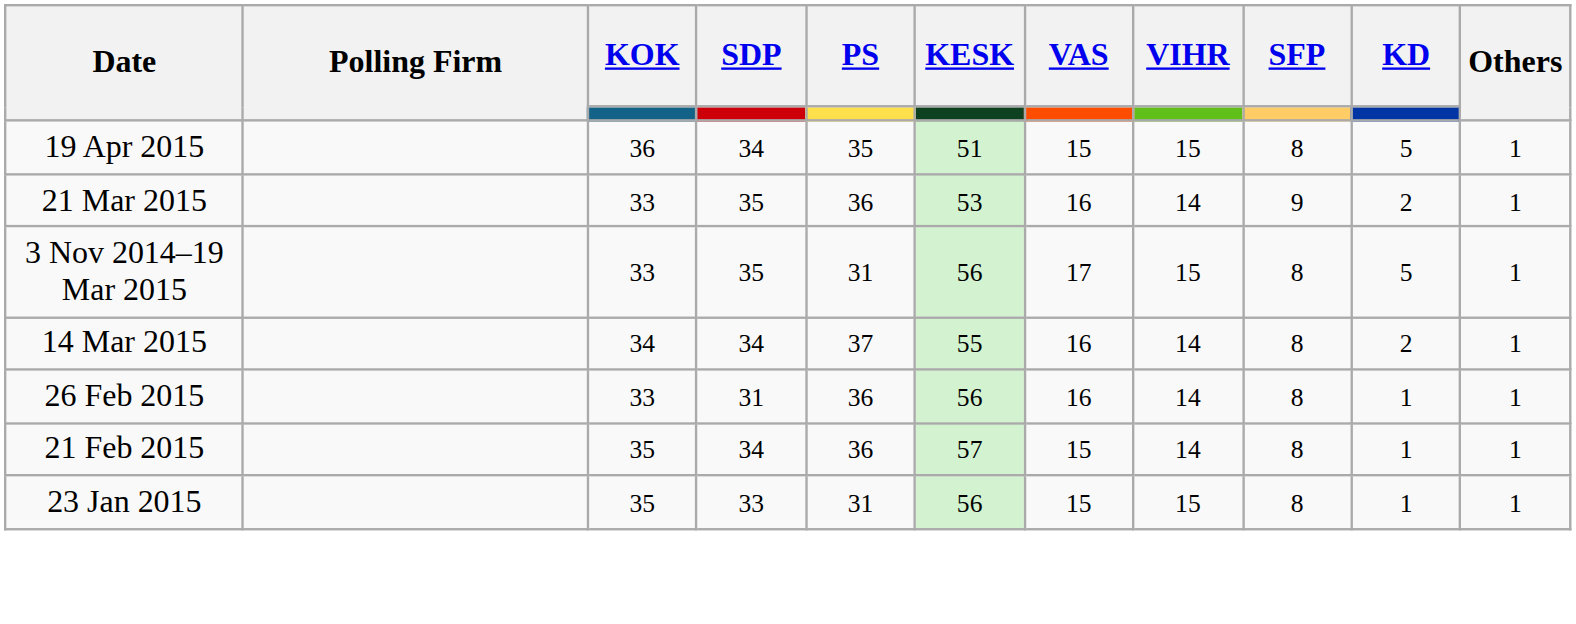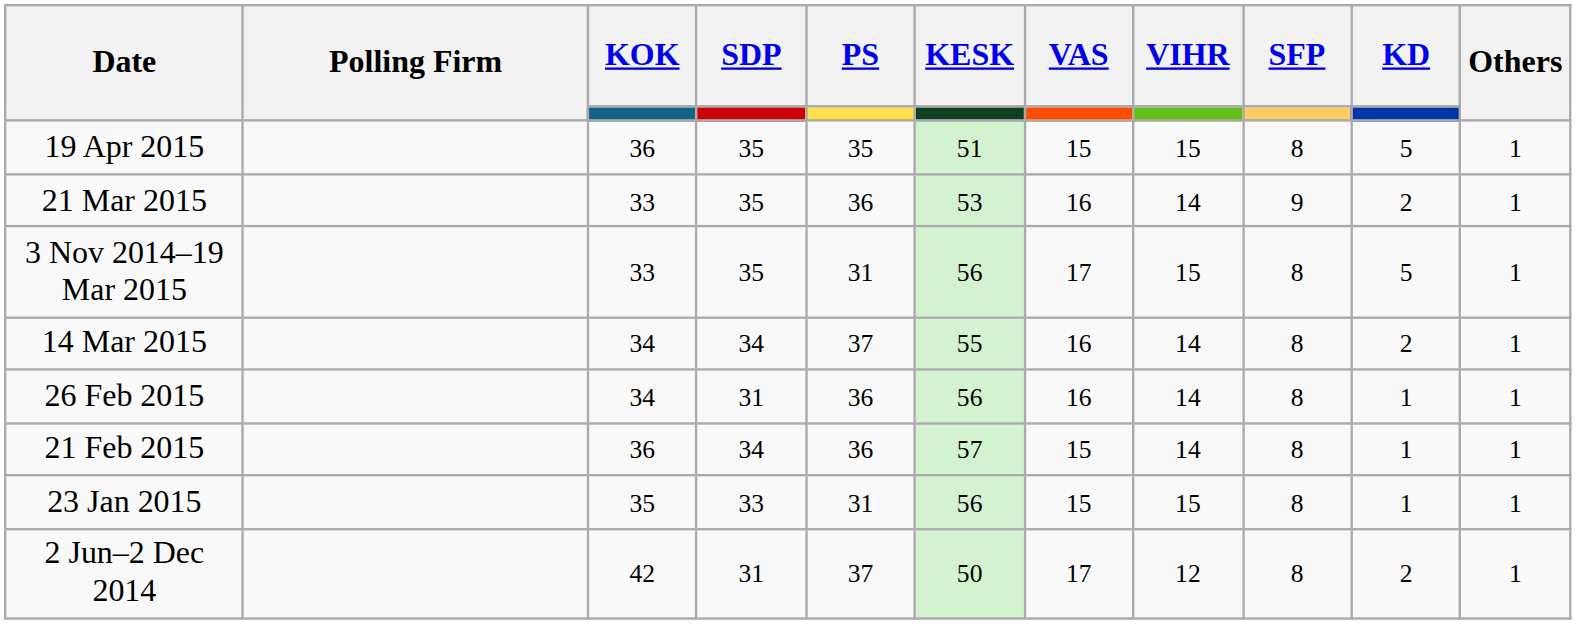19 Apr 2015 | SDP: 34 -> 35
26 Feb 2015 | KOK: 33 -> 34
21 Feb 2015 | KOK: 35 -> 36
+ row: 2 Jun–2 Dec 2014 | 42 | 31 | 37 | 50 | 17 | 12 | 8 | 2 | 1
